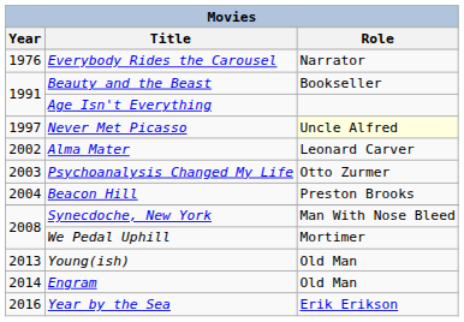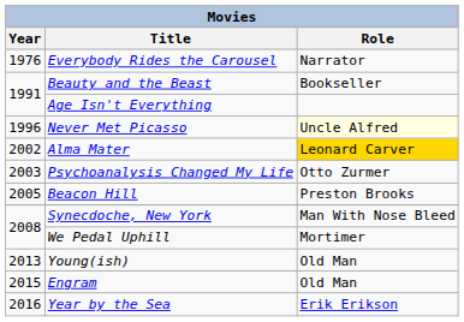Never Met Picasso | Year: 1997 -> 1996
Alma Mater | Role: no background -> gold background
Beacon Hill | Year: 2004 -> 2005
Engram | Year: 2014 -> 2015
